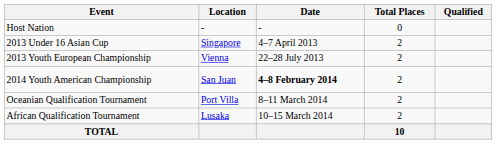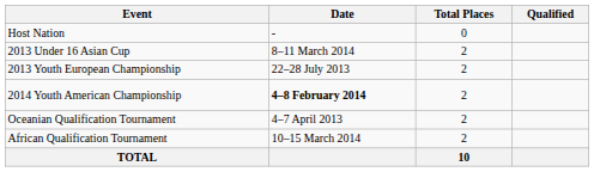- column: Location | - | Singapore | Vienna | San Juan | Port Villa | Lusaka
2013 Under 16 Asian Cup | Date: 4–7 April 2013 -> 8–11 March 2014
Oceanian Qualification Tournament | Date: 8–11 March 2014 -> 4–7 April 2013
